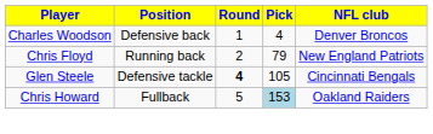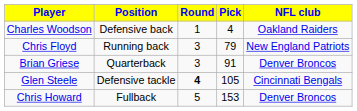Charles Woodson | NFL club: Denver Broncos -> Oakland Raiders
Chris Floyd | Round: 2 -> 3
+ row: Brian Griese | Quarterback | 3 | 91 | Denver Broncos
Chris Howard | Pick: lightblue background -> no background
Chris Howard | NFL club: Oakland Raiders -> Denver Broncos
